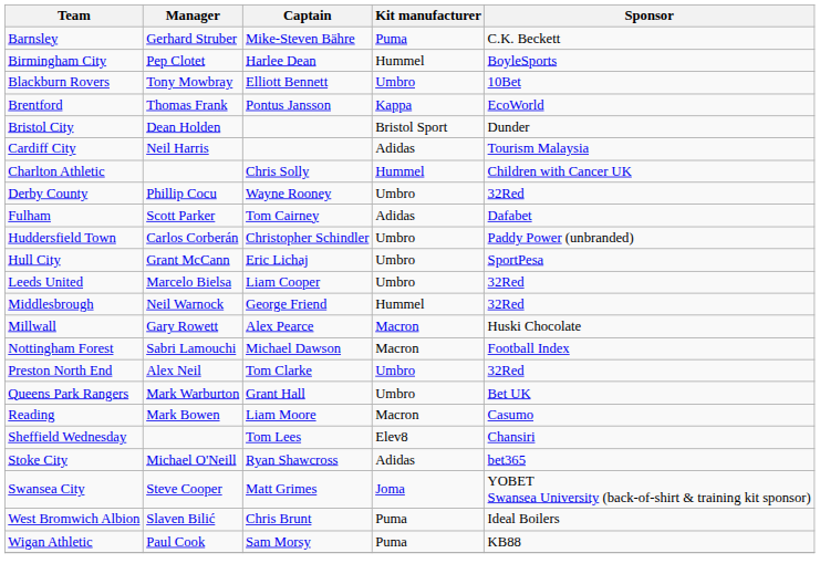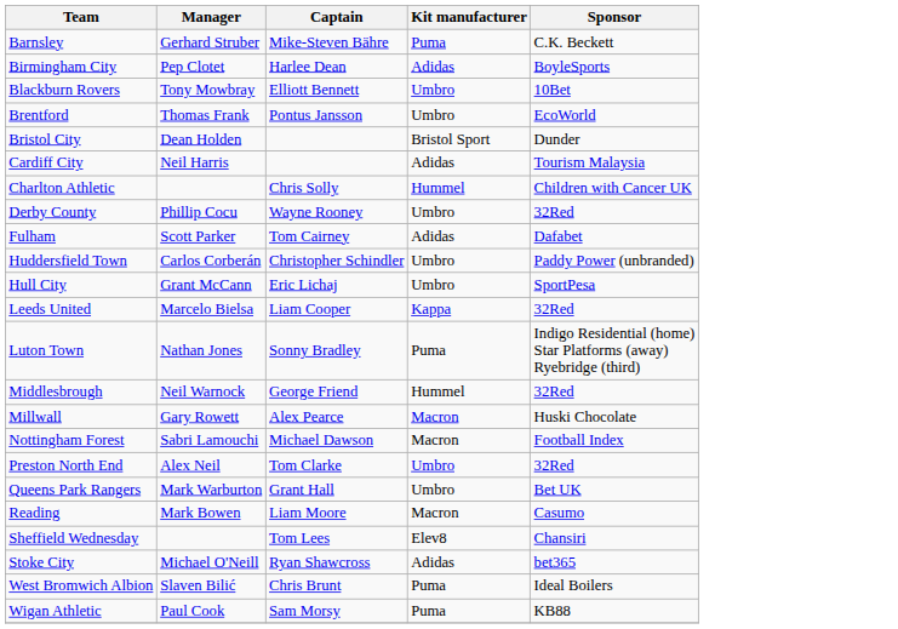Birmingham City | Kit manufacturer: Hummel -> Adidas
Brentford | Kit manufacturer: Kappa -> Umbro
Leeds United | Kit manufacturer: Umbro -> Kappa
+ row: Luton Town | Nathan Jones | Sonny Bradley | Puma | Indigo Residential (home) Star Platforms (away) Ryebridge (third)
- row: Swansea City | Steve Cooper | Matt Grimes | Joma | YOBET Swansea University (back-of-shirt & training kit sponsor)
